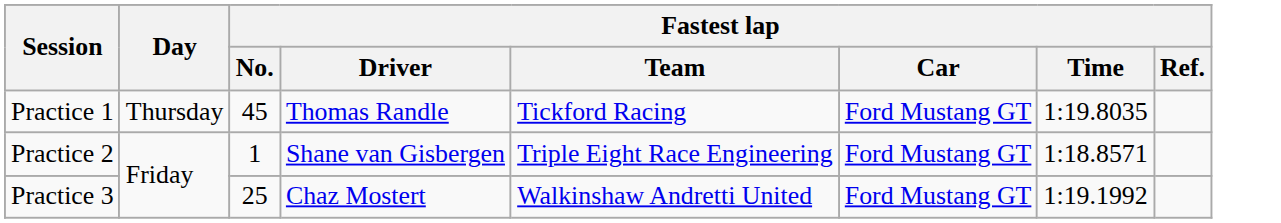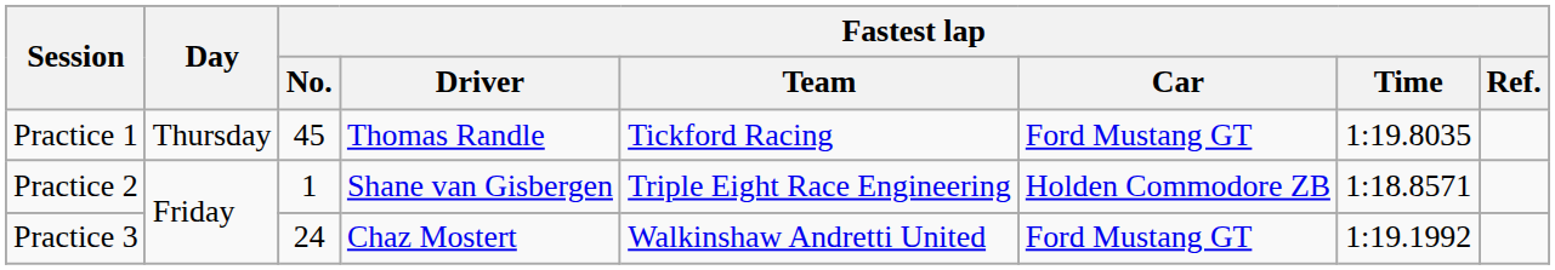Practice 2 | Fastest lap / Car: Ford Mustang GT -> Holden Commodore ZB
Practice 3 | Fastest lap / No.: 25 -> 24
